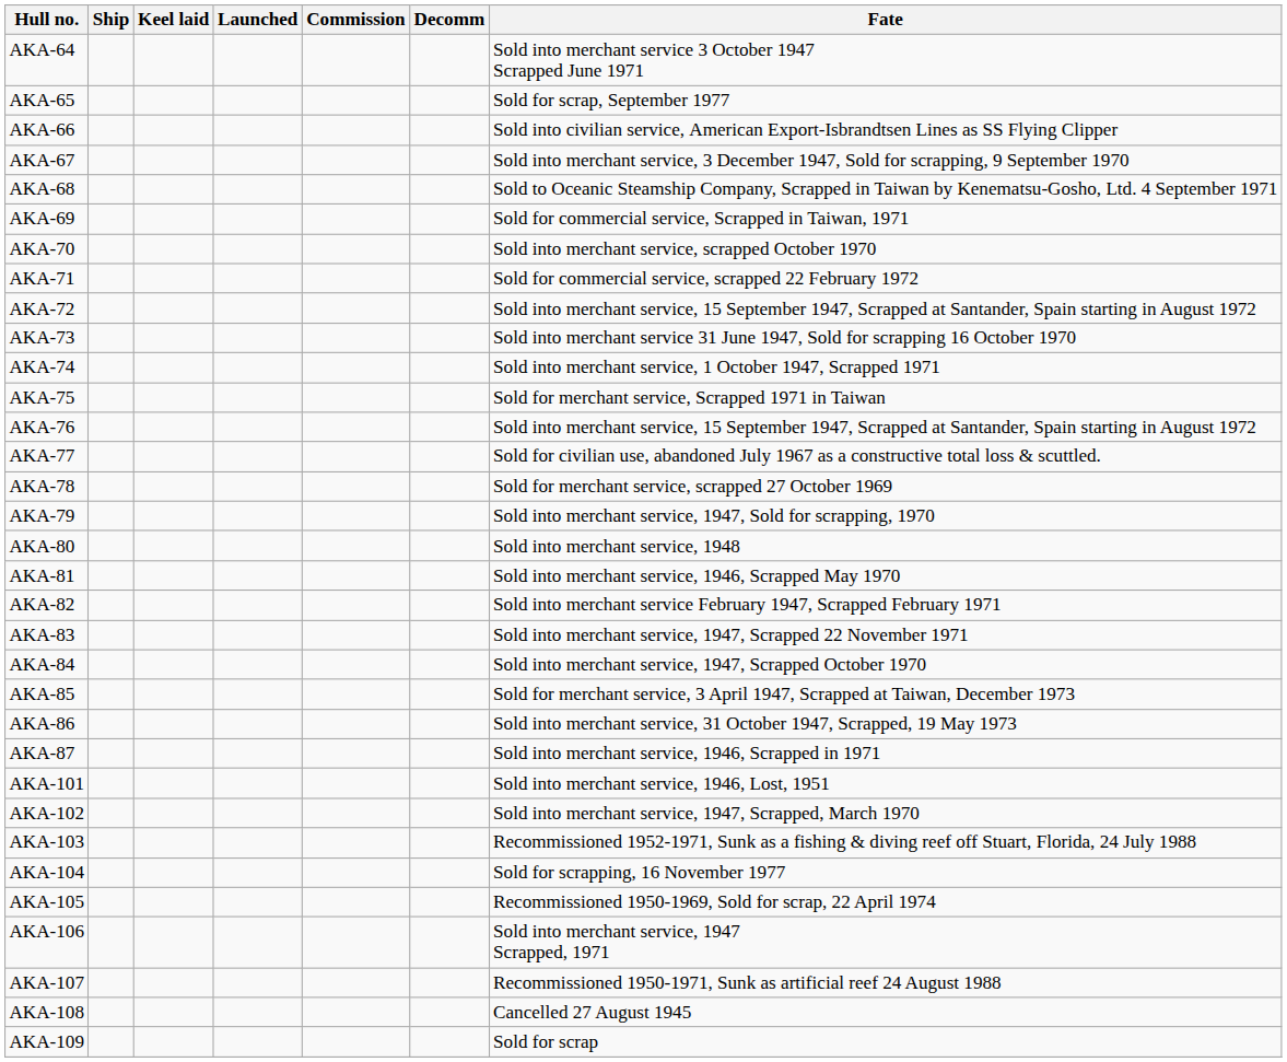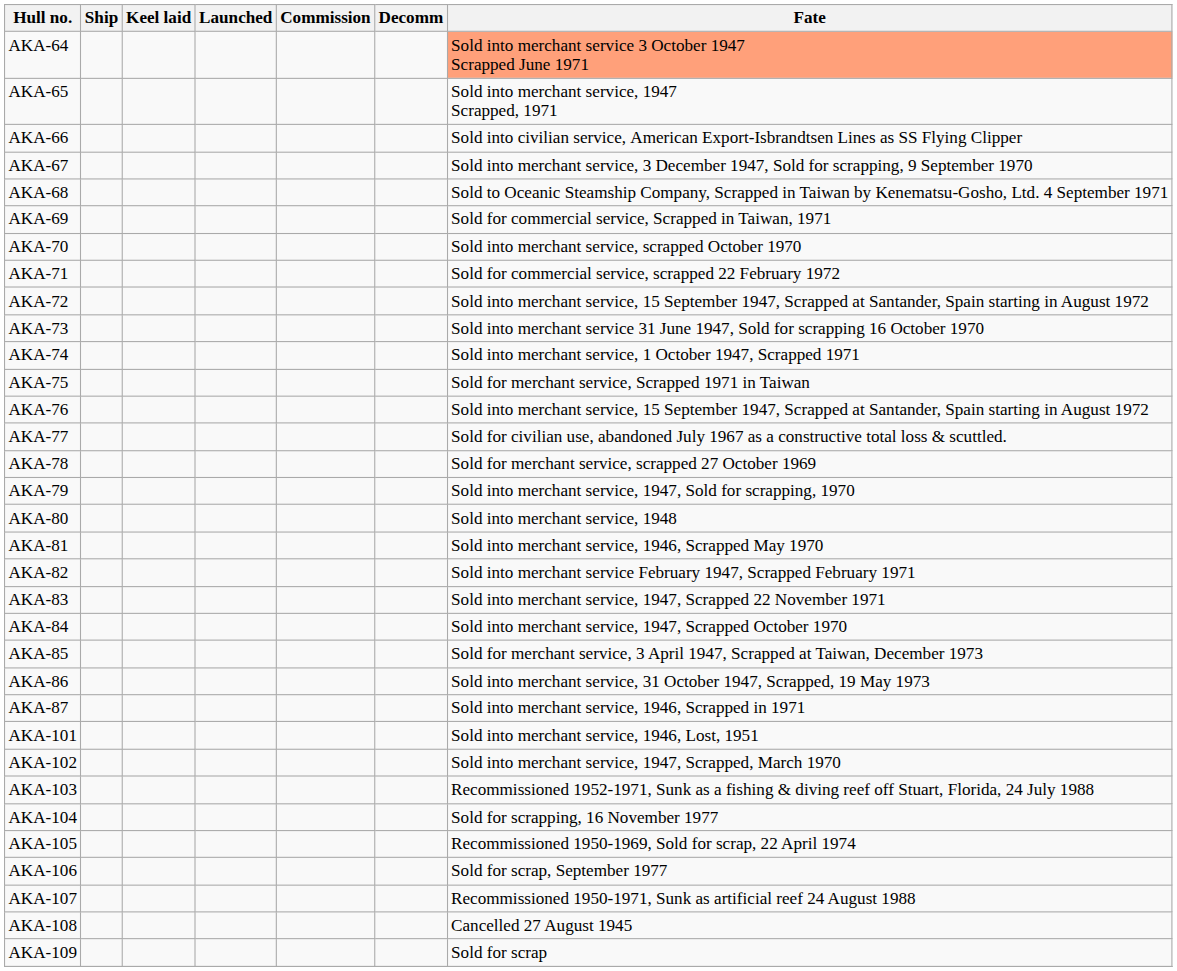AKA-64 | Fate: no background -> lightsalmon background
AKA-65 | Fate: Sold for scrap, September 1977 -> Sold into merchant service, 1947 Scrapped, 1971
AKA-106 | Fate: Sold into merchant service, 1947 Scrapped, 1971 -> Sold for scrap, September 1977
